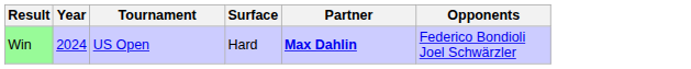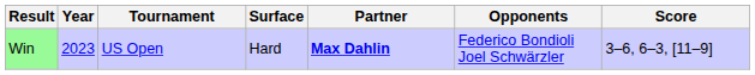+ column: Score | 3–6, 6–3, [11–9]
Win | Year: 2024 -> 2023
